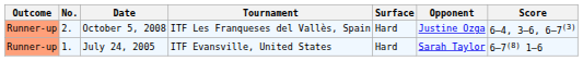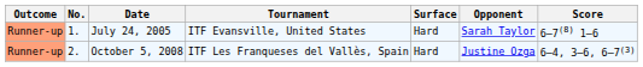rows swapped: July 24, 2005 <-> October 5, 2008
